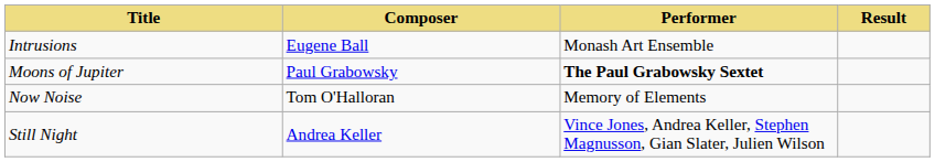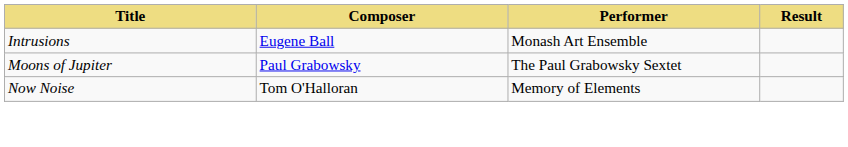Moons of Jupiter | Performer: bold -> normal
- row: Still Night | Andrea Keller | Vince Jones, Andrea Keller, Stephen Magnusson, Gian Slater, Julien Wilson
